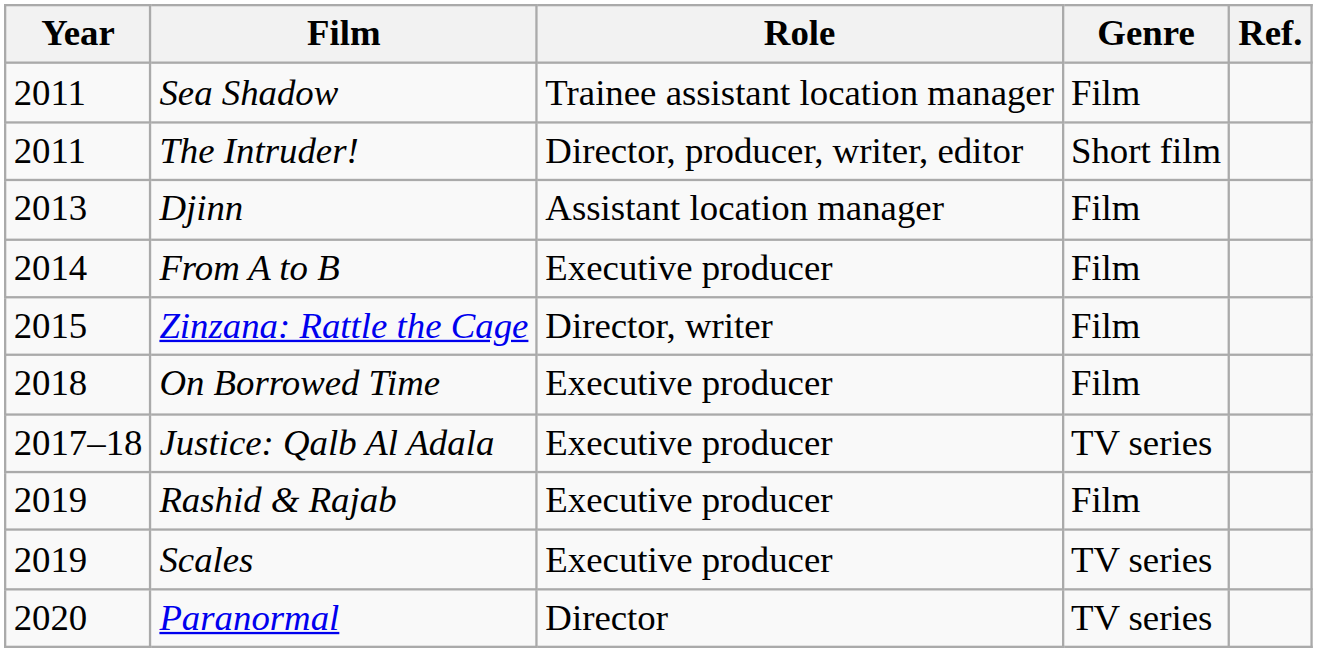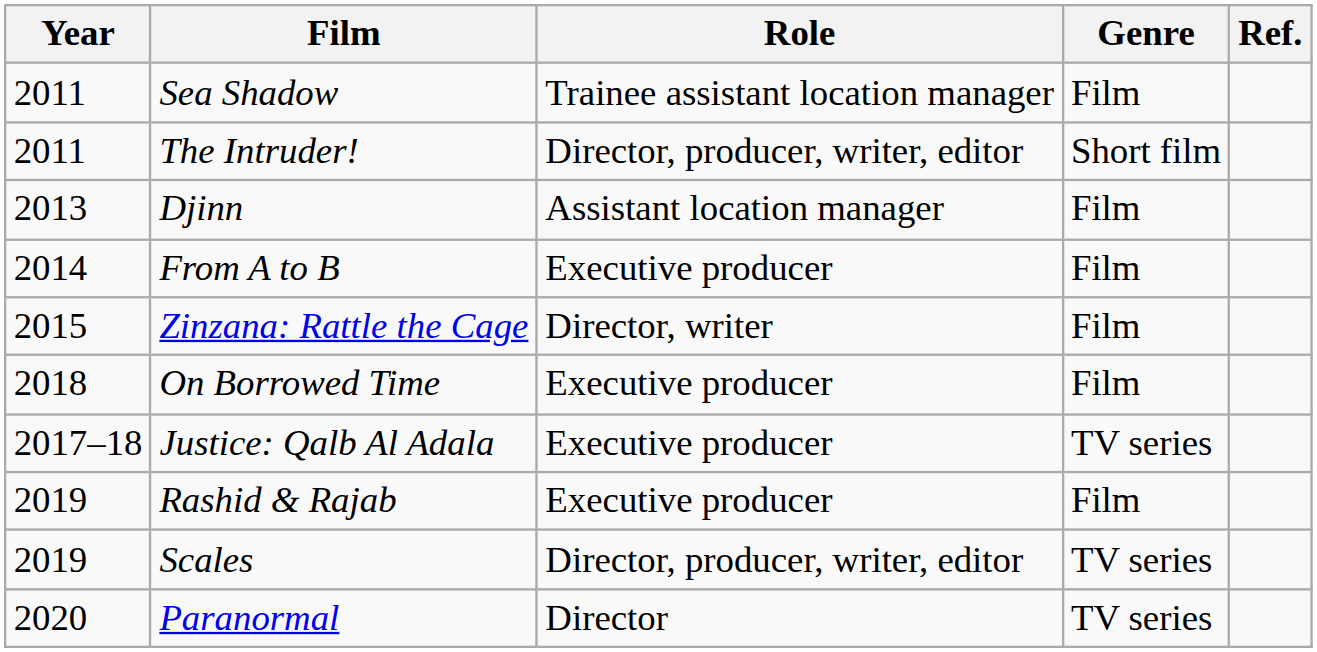Scales | Role: Executive producer -> Director, producer, writer, editor
